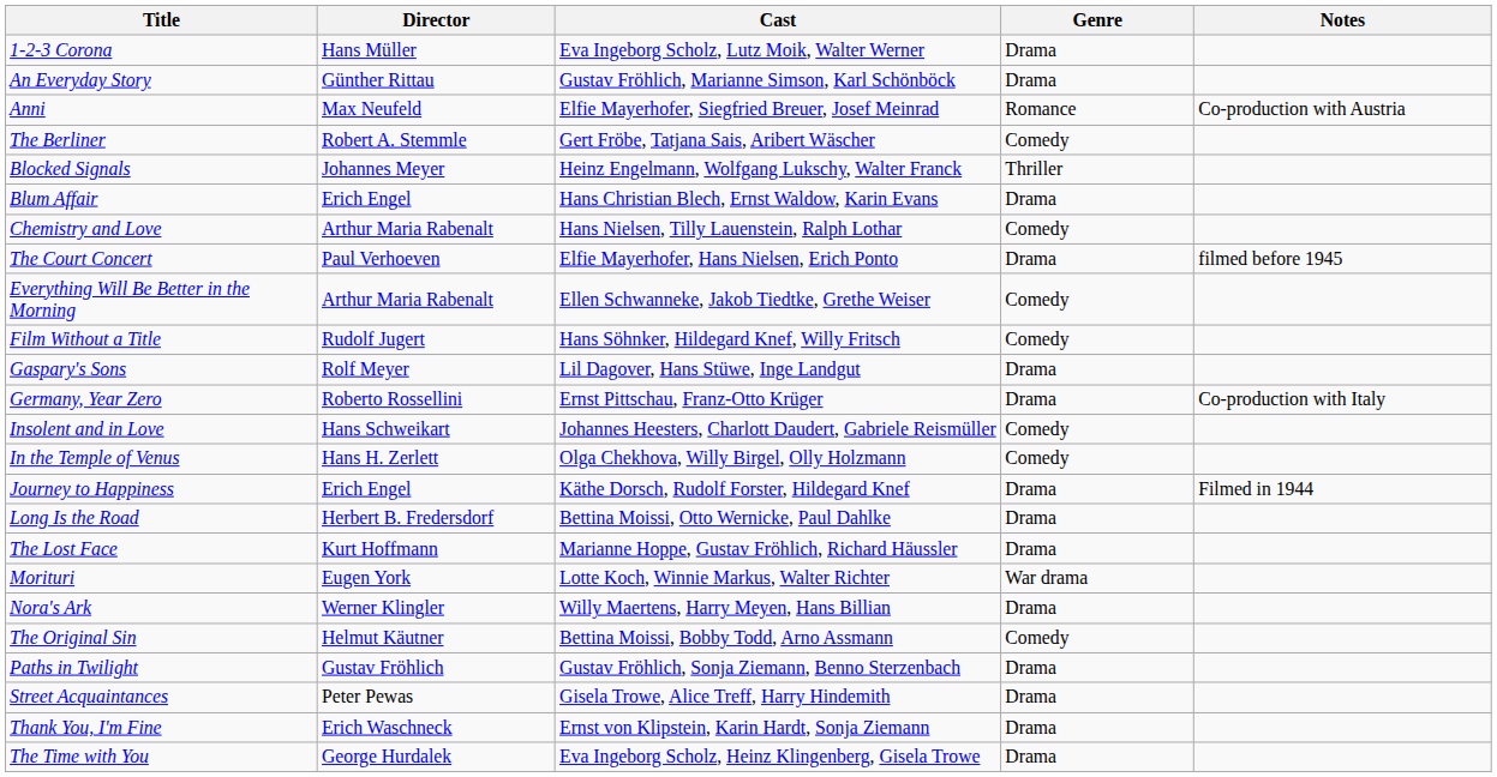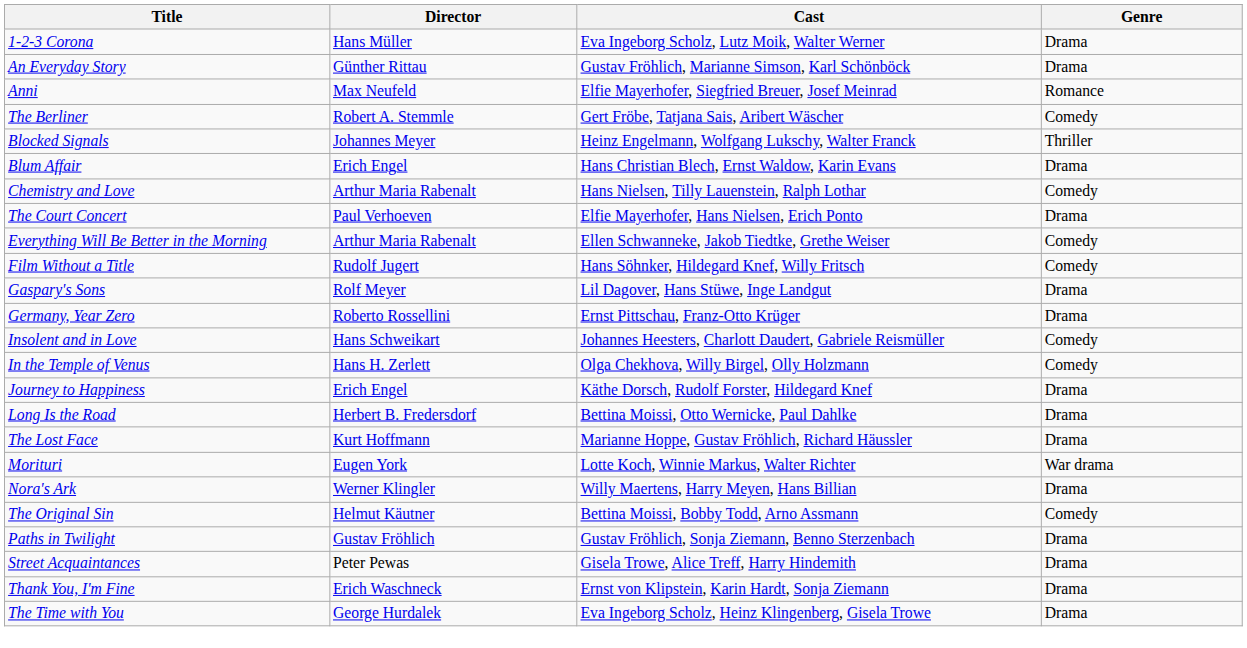- column: Notes | Co-production with Austria | filmed before 1945 | Co-production with Italy | Filmed in 1944
